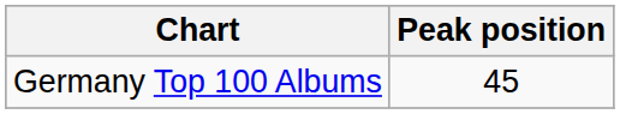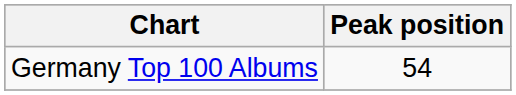Germany Top 100 Albums | Peak position: 45 -> 54
